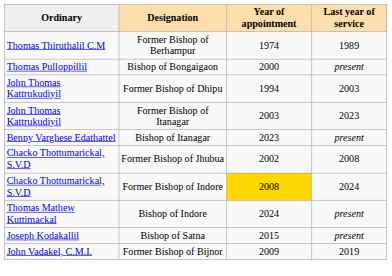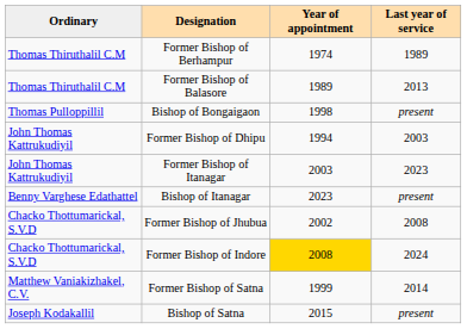+ row: Thomas Thiruthalil C.M | Former Bishop of Balasore | 1989 | 2013
Bishop of Bongaigaon | Year of appointment: 2000 -> 1998
- row: Thomas Mathew Kuttimackal | Bishop of Indore | 2024 | present
+ row: Matthew Vaniakizhakel, C.V. | Former Bishop of Satna | 1999 | 2014
- row: John Vadakel, C.M.I. | Former Bishop of Bijnor | 2009 | 2019
